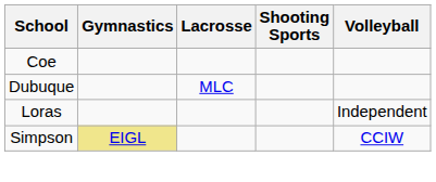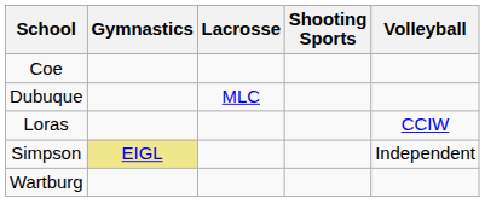Loras | Volleyball: Independent -> CCIW
Simpson | Volleyball: CCIW -> Independent
+ row: Wartburg
